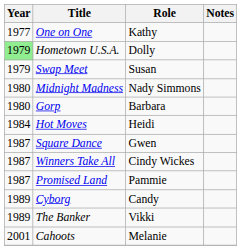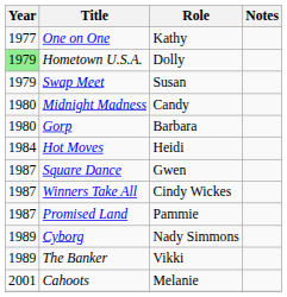Midnight Madness | Role: Nady Simmons -> Candy
Cyborg | Role: Candy -> Nady Simmons
